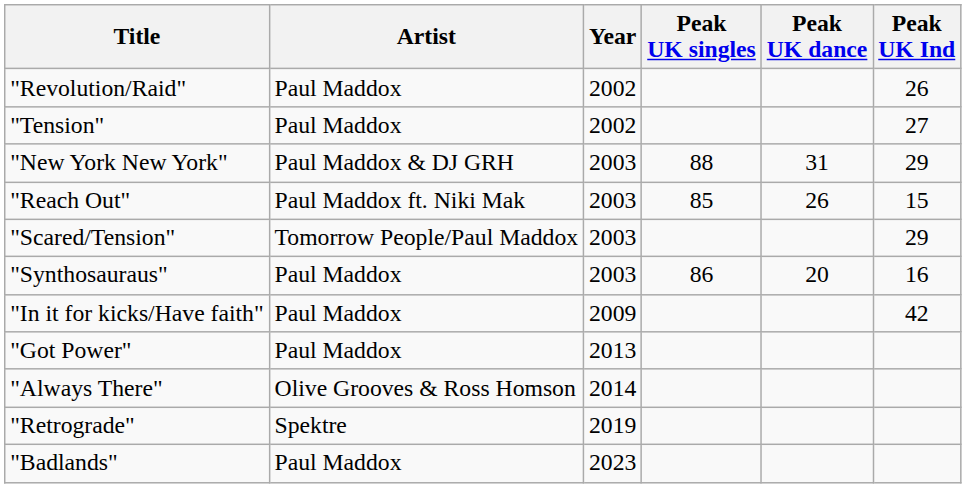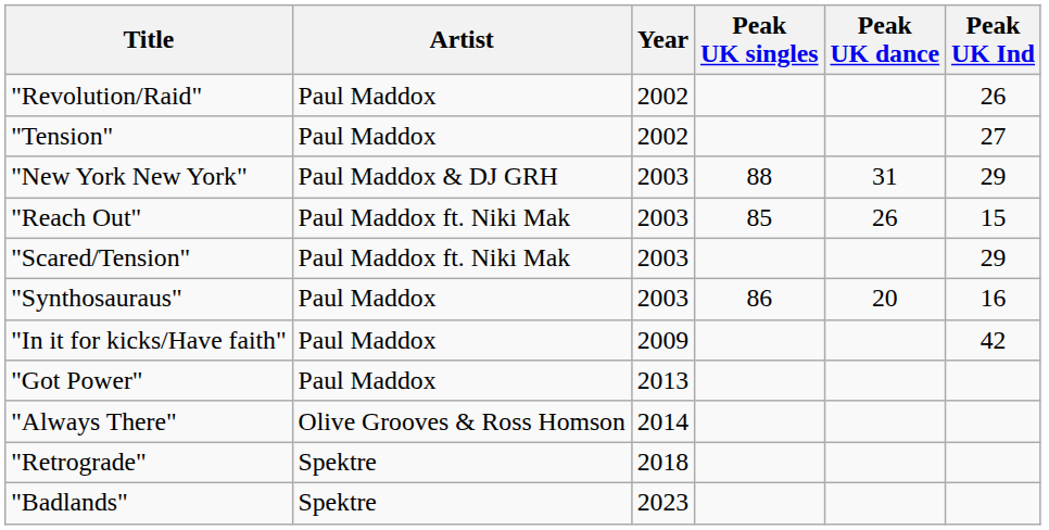"Scared/Tension" | Artist: Tomorrow People/Paul Maddox -> Paul Maddox ft. Niki Mak
"Retrograde" | Year: 2019 -> 2018
"Badlands" | Artist: Paul Maddox -> Spektre
